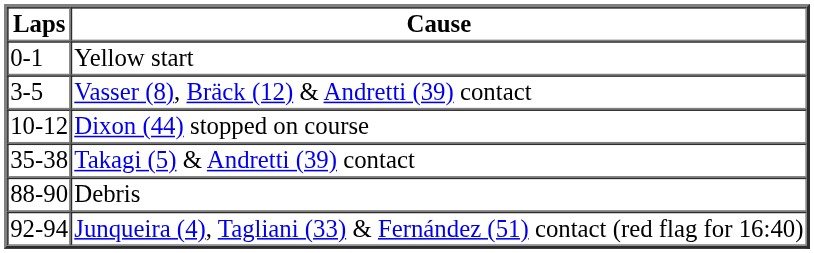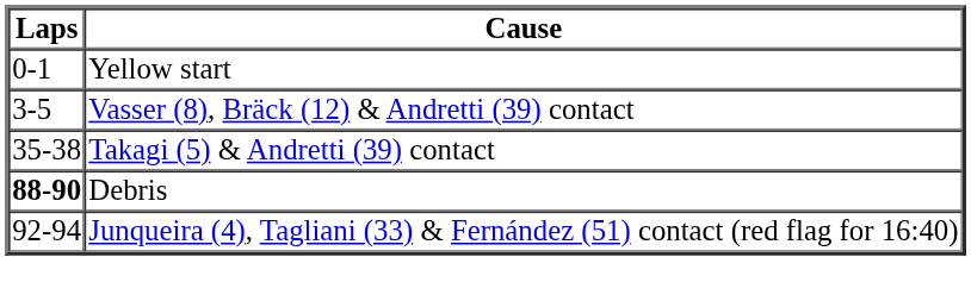- row: 10-12 | Dixon (44) stopped on course
Debris | Laps: normal -> bold
